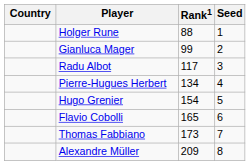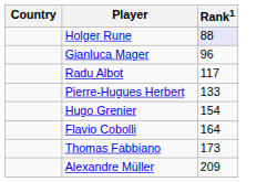- column: Seed | 1 | 2 | 3 | 4 | 5 | 6 | 7 | 8
Holger Rune | Rank1: no background -> lavender background
Gianluca Mager | Rank1: 99 -> 96
Pierre-Hugues Herbert | Rank1: 134 -> 133
Flavio Cobolli | Rank1: 165 -> 164
